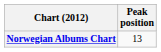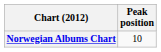Norwegian Albums Chart | Peak position: 13 -> 10
